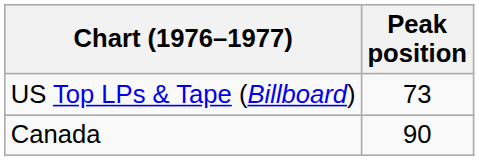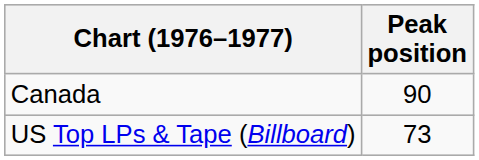rows swapped: Canada <-> US Top LPs & Tape (Billboard)
